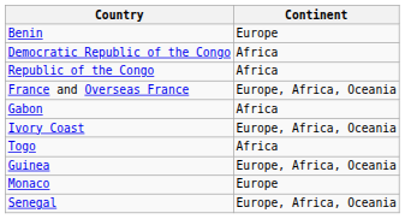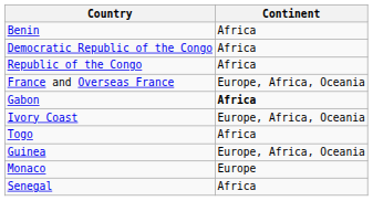Benin | Continent: Europe -> Africa
Gabon | Continent: normal -> bold
Senegal | Continent: Europe, Africa, Oceania -> Africa
